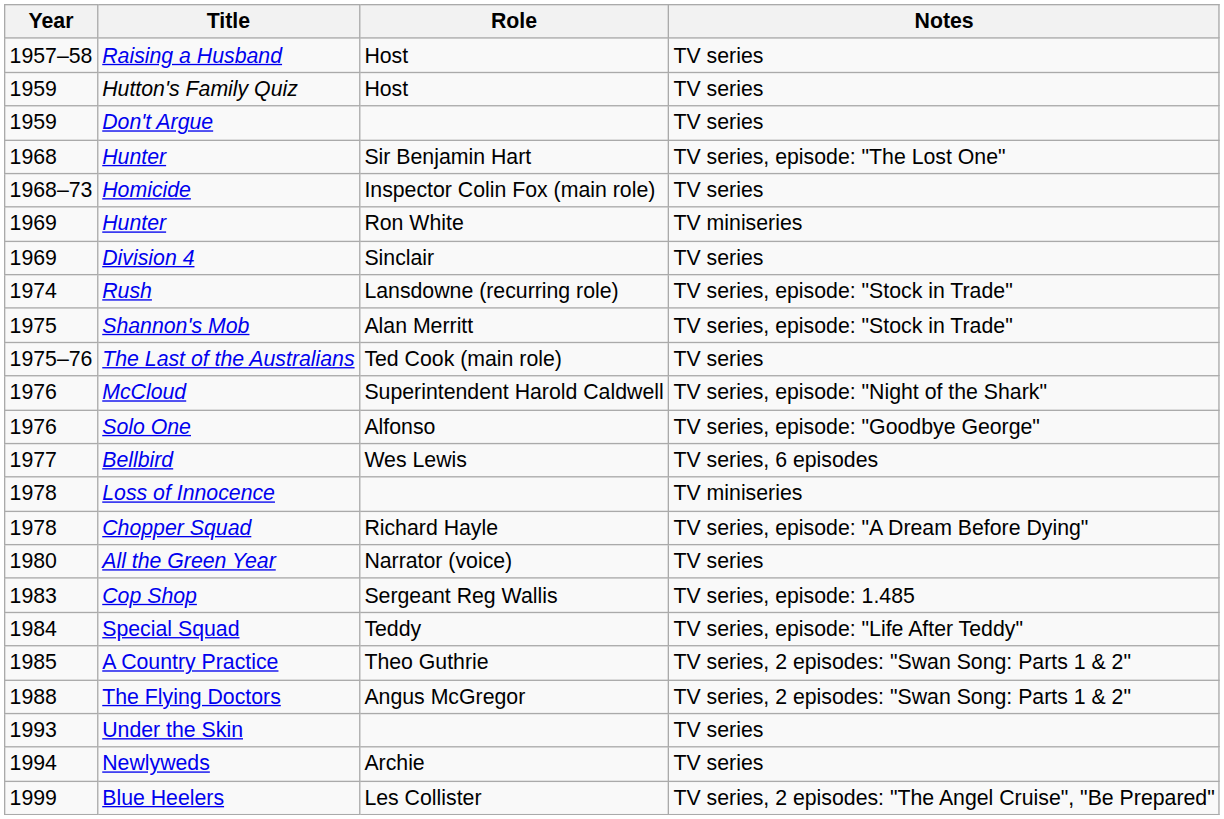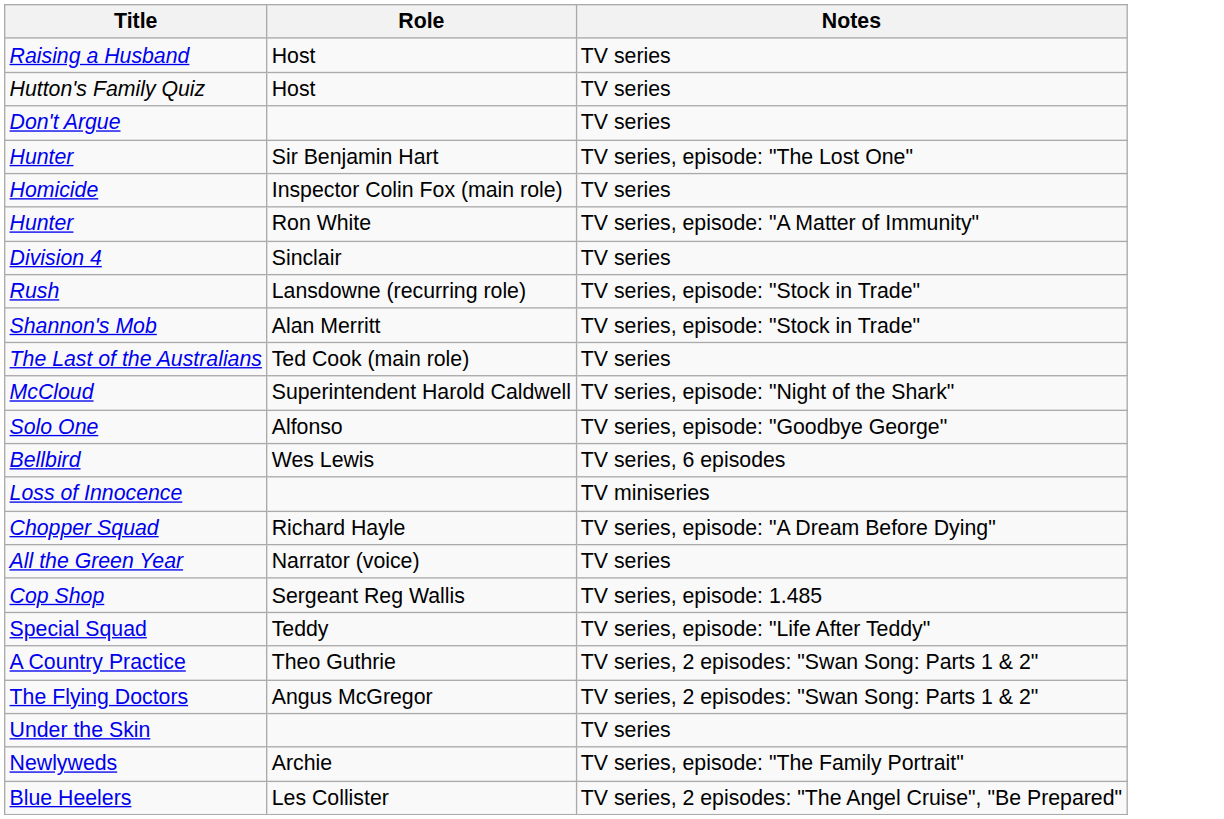- column: Year | 1957–58 | 1959 | 1959 | 1968 | 1968–73 | 1969 | 1969 | 1974 | 1975 | 1975–76 | 1976 | 1976 | 1977 | 1978 | 1978 | 1980 | 1983 | 1984 | 1985 | 1988 | 1993 | 1994 | 1999
Hunter / Ron White | Notes: TV miniseries -> TV series, episode: "A Matter of Immunity"
Newlyweds | Notes: TV series -> TV series, episode: "The Family Portrait"
